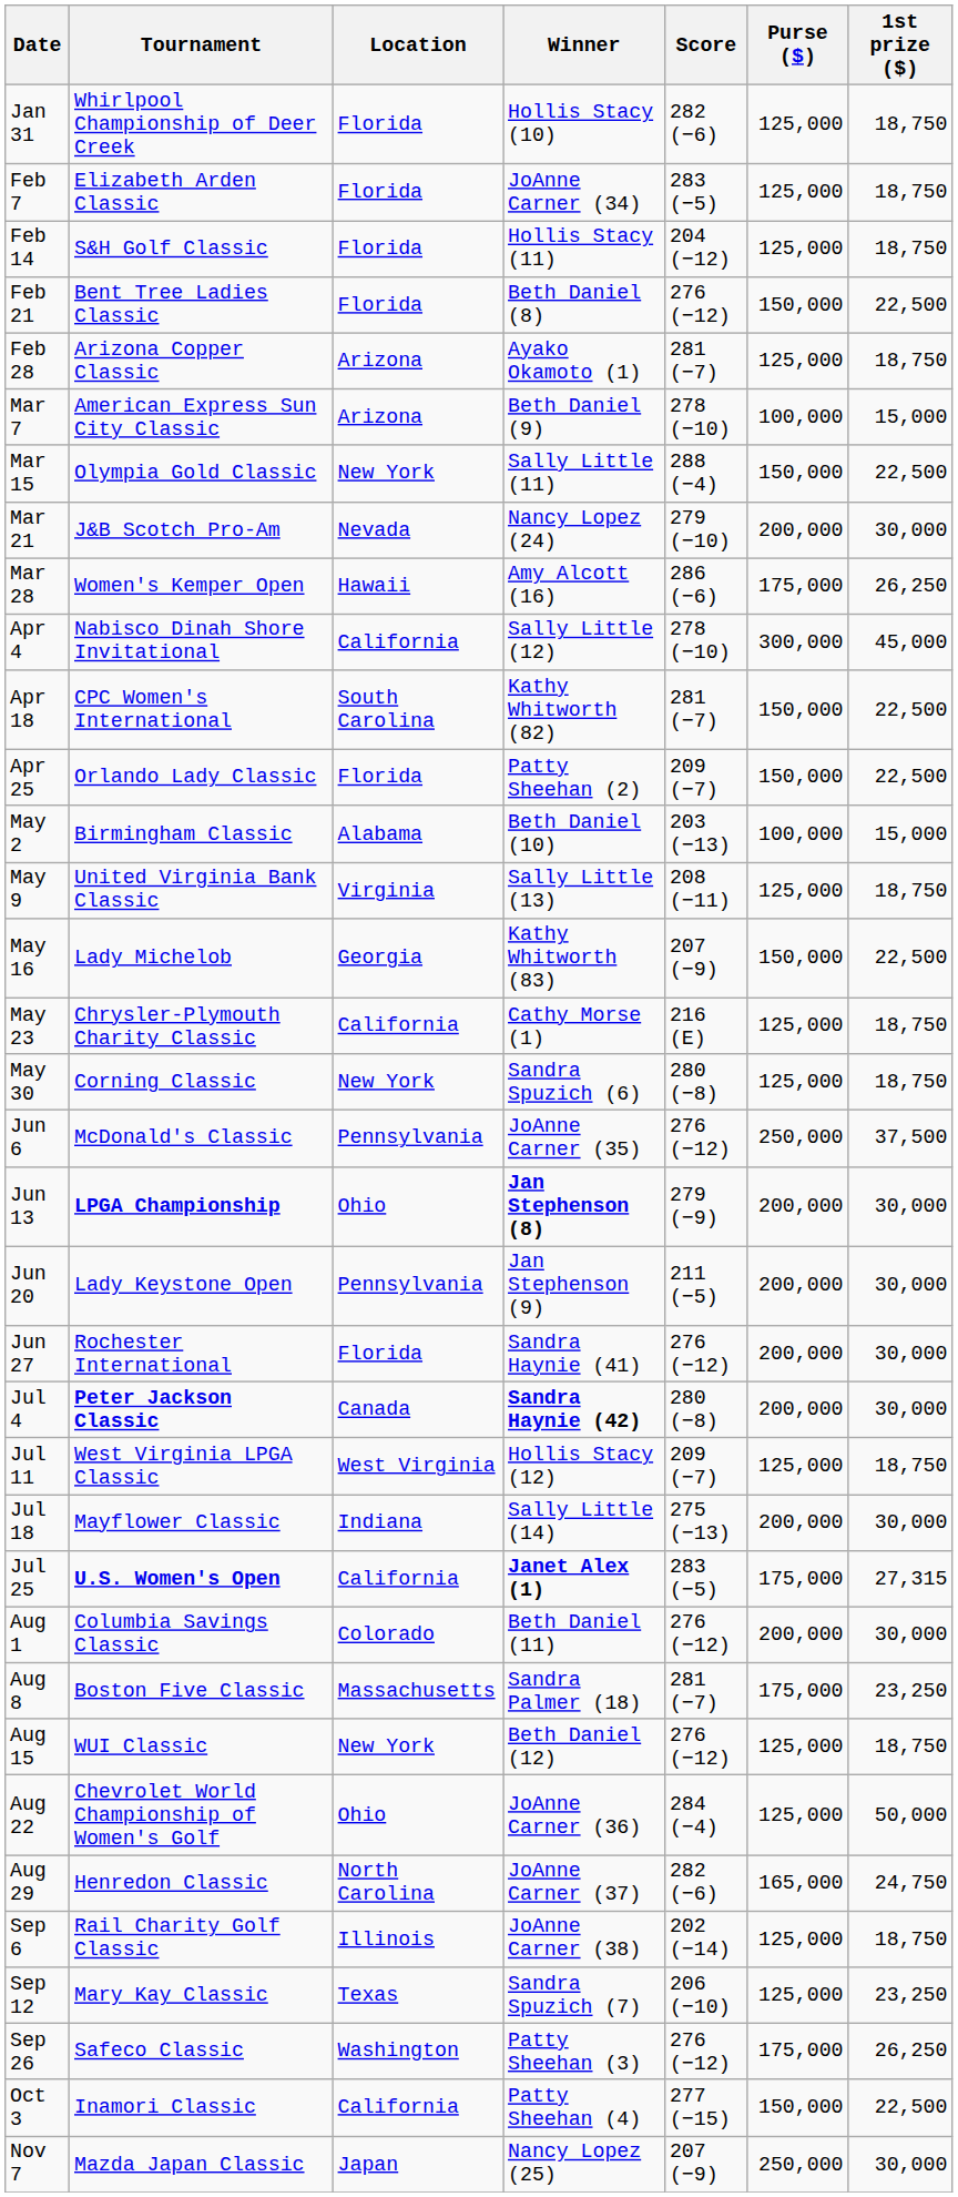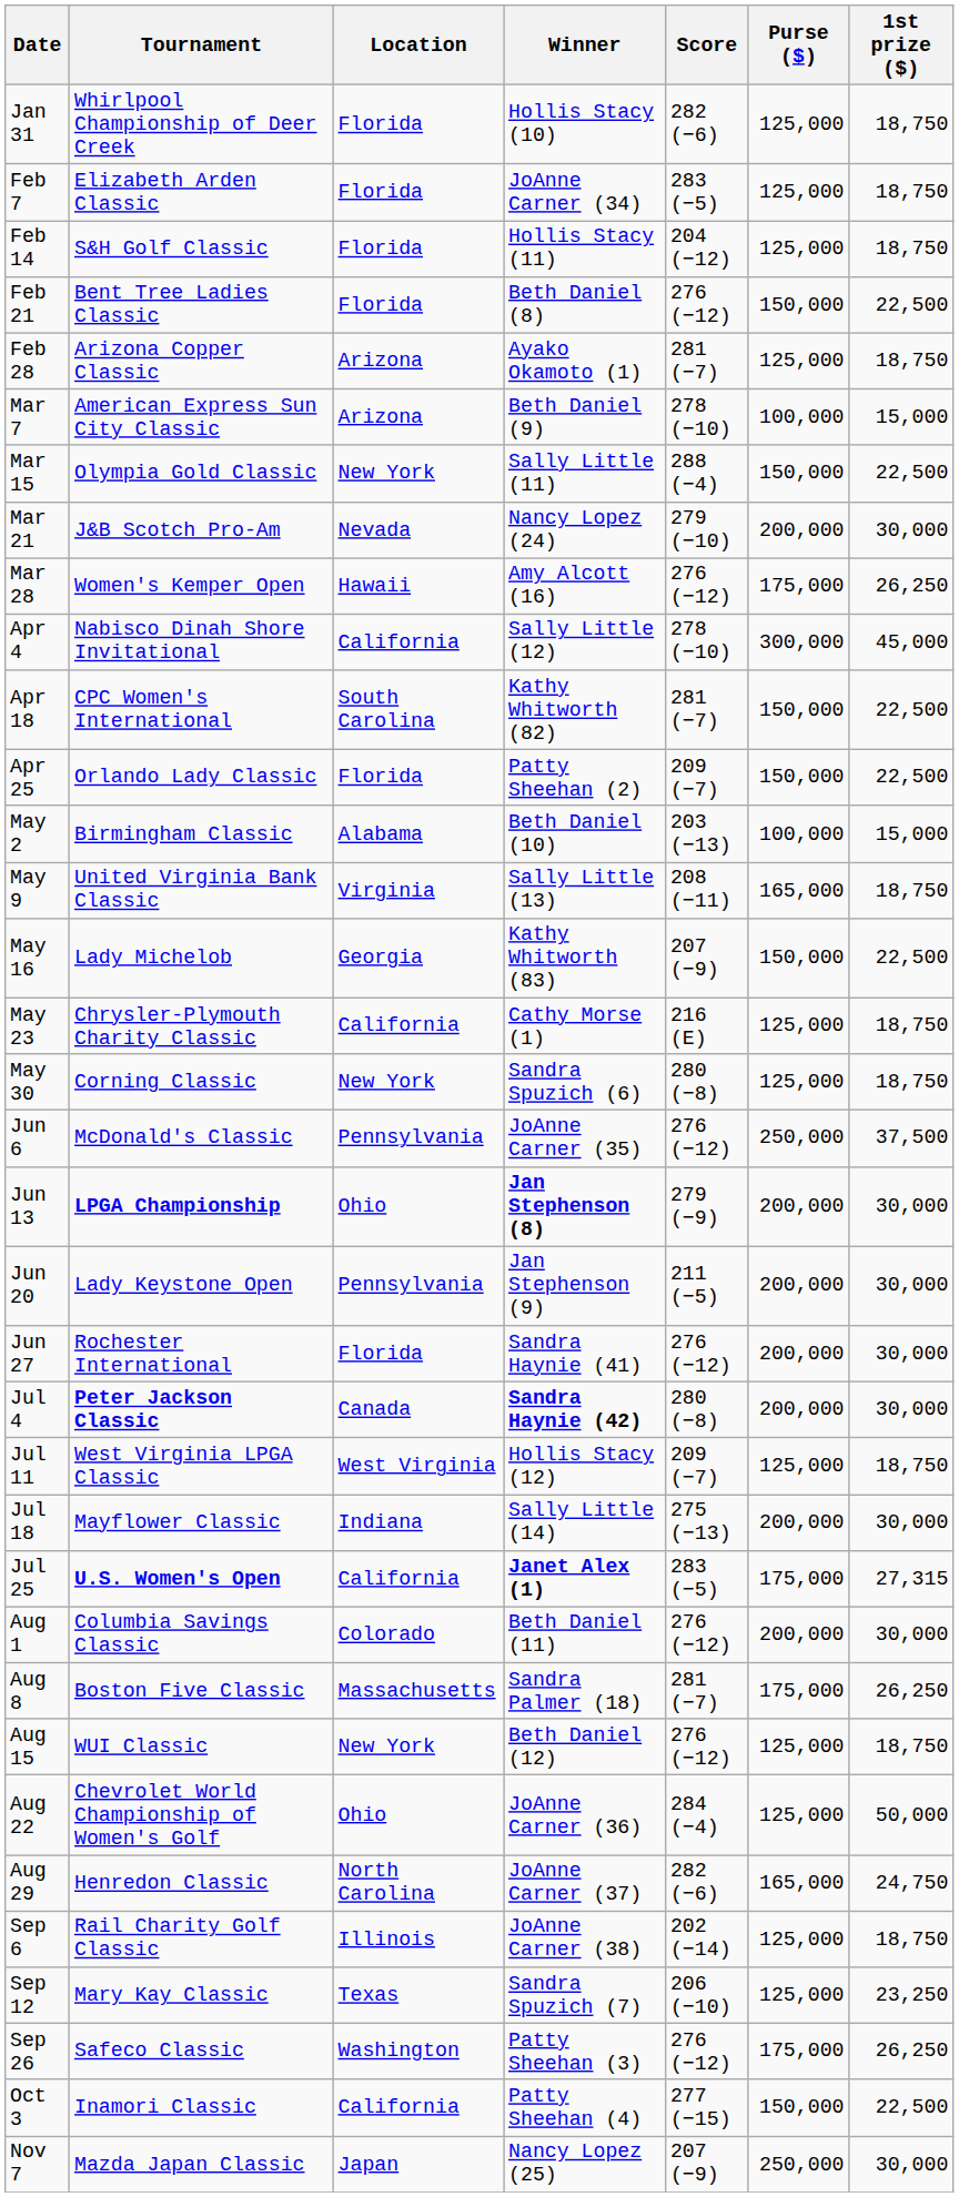Mar 28 | Score: 286 (−6) -> 276 (−12)
May 9 | Purse ($): 125,000 -> 165,000
Aug 8 | 1st prize ($): 23,250 -> 26,250
